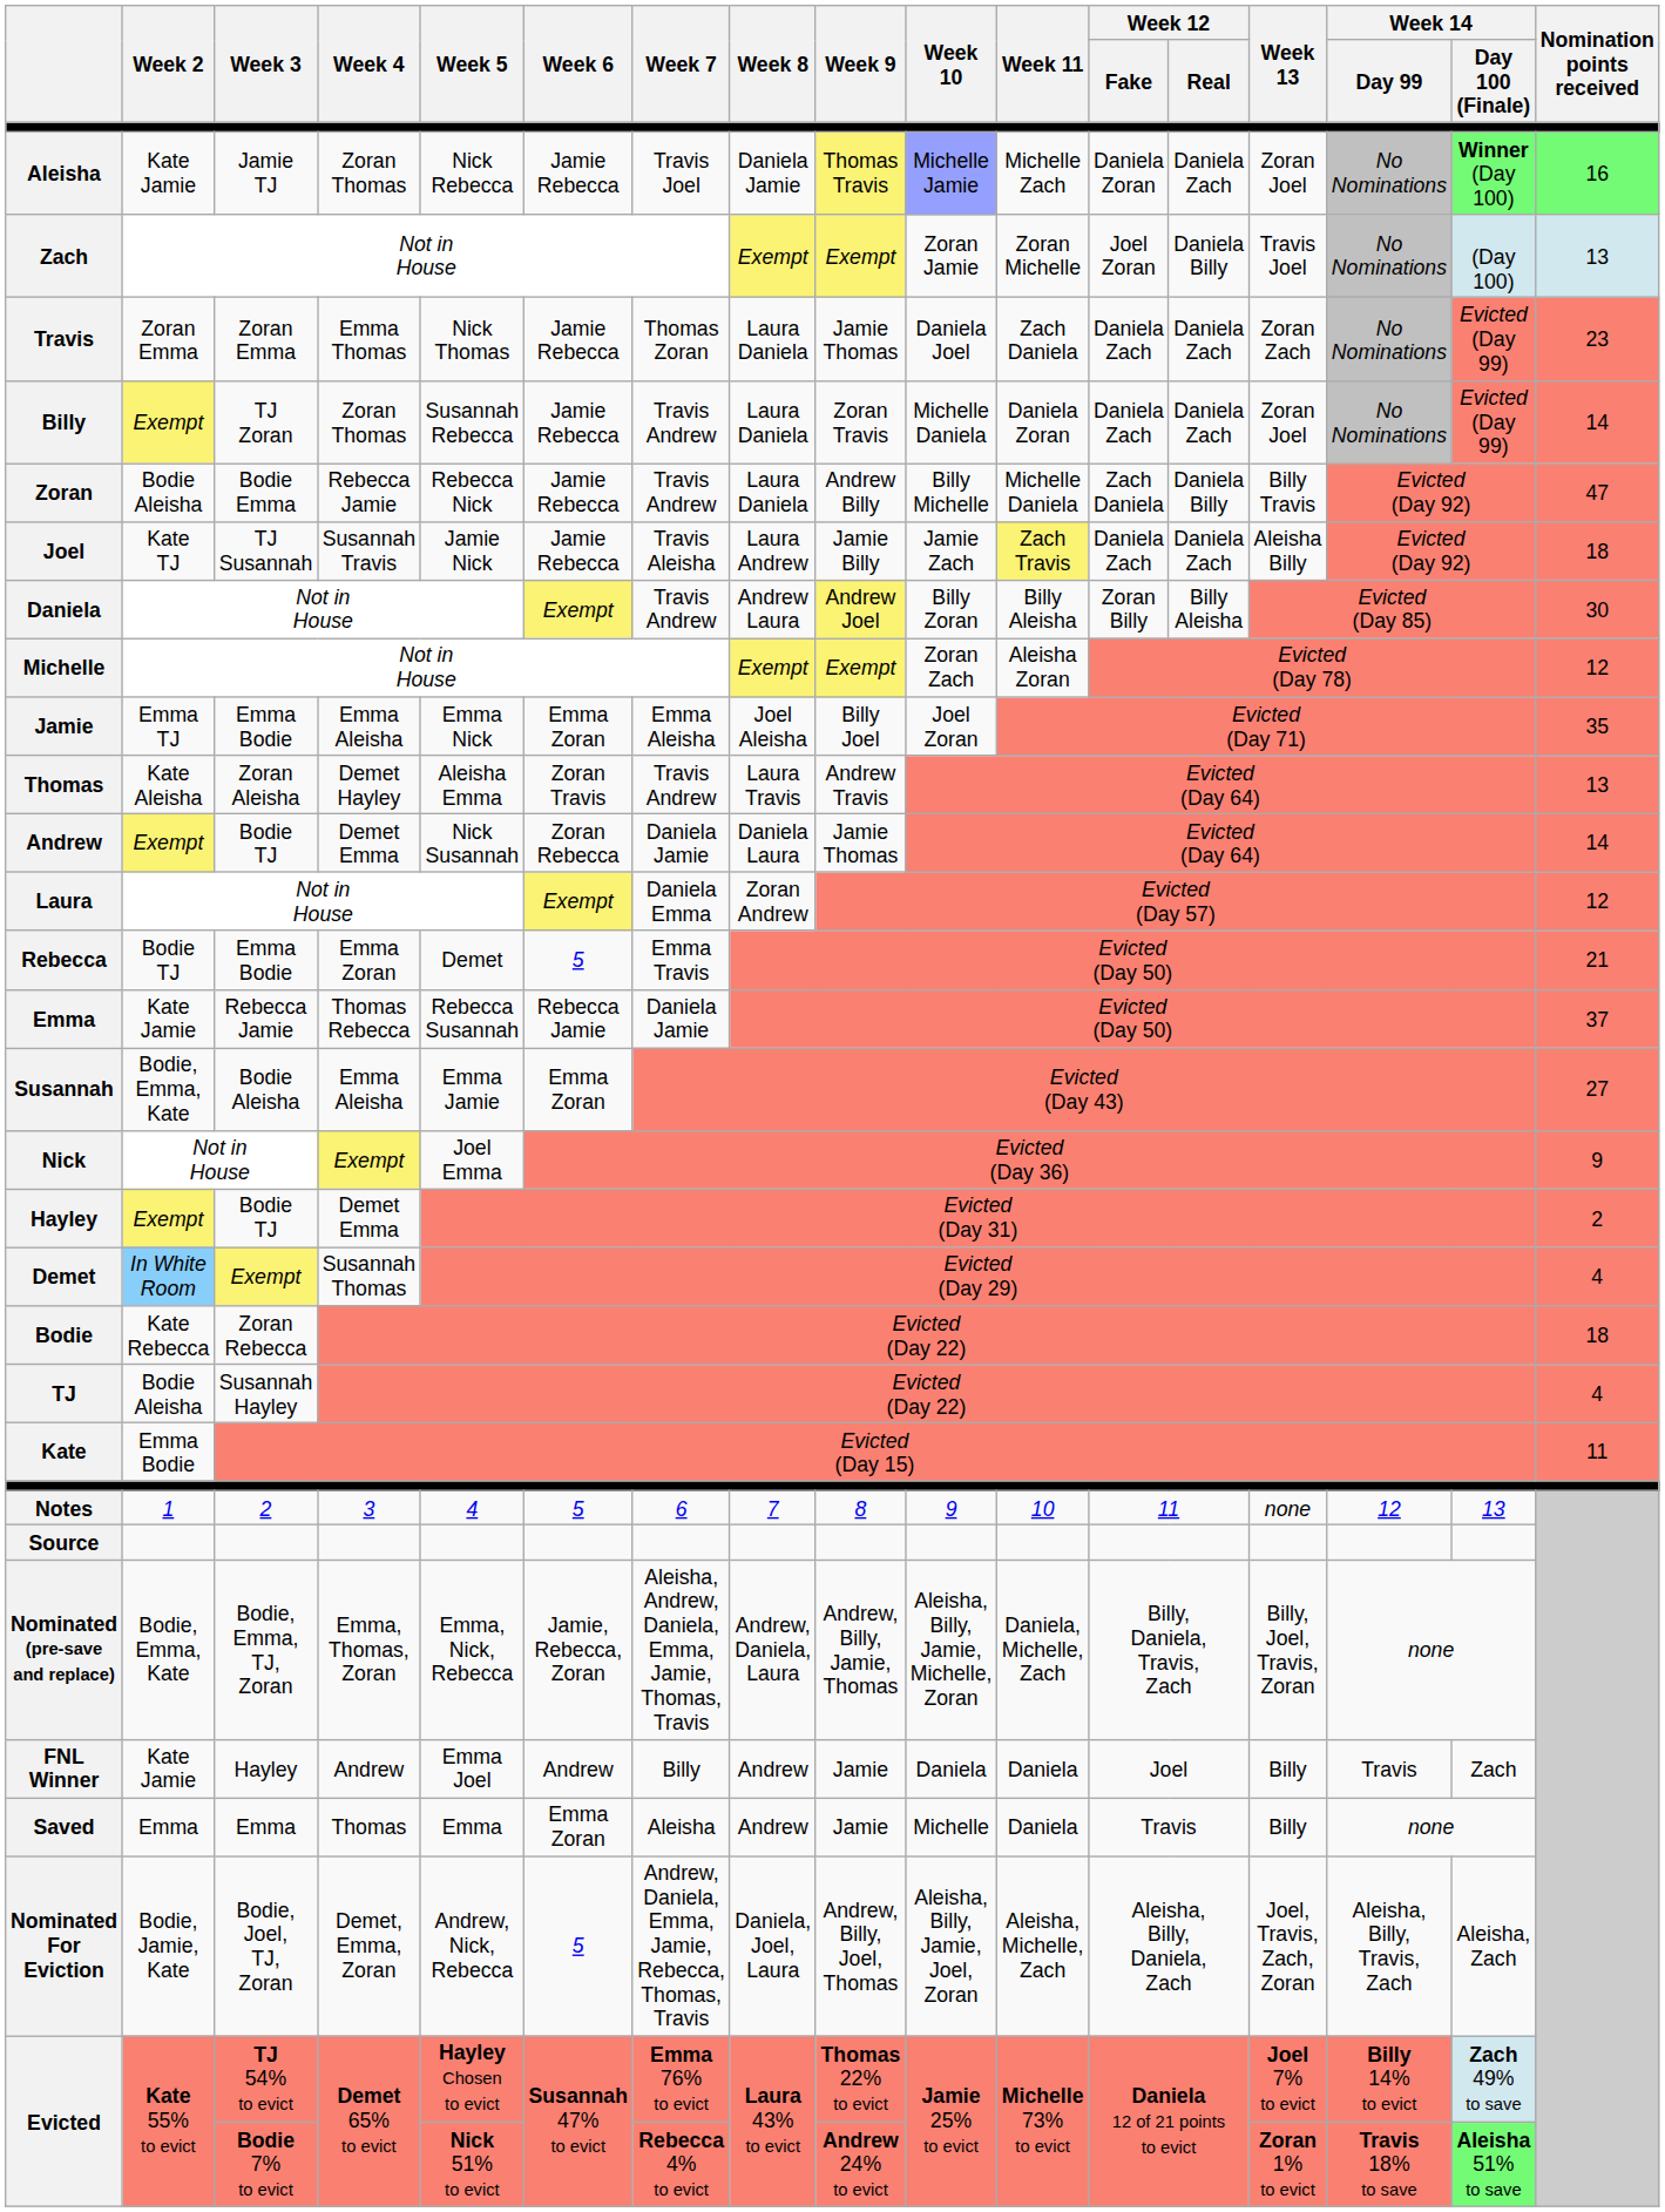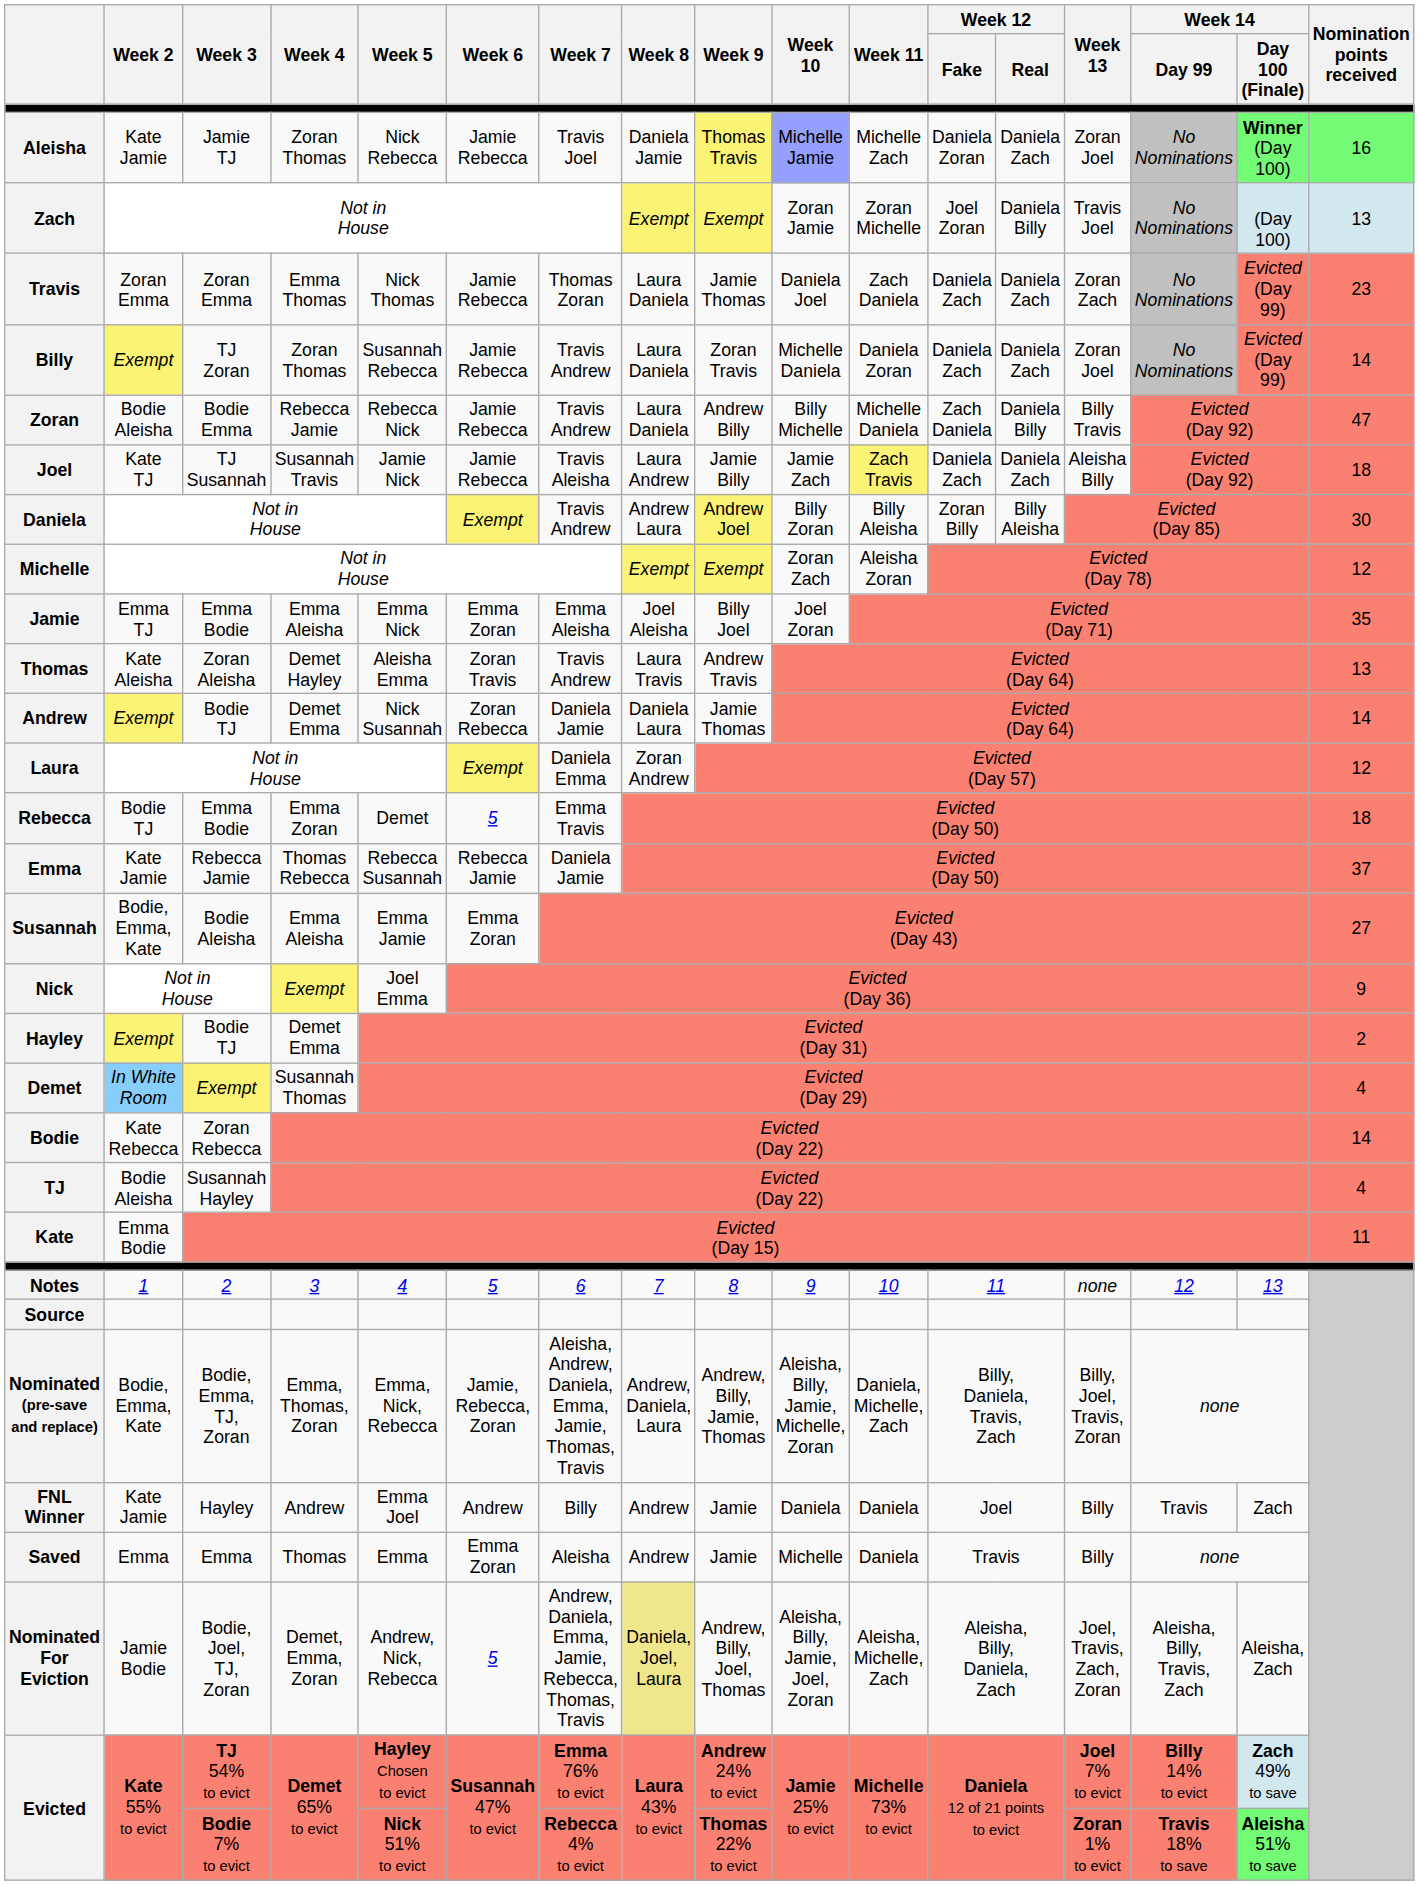Rebecca | Nomination points received: 21 -> 18
Bodie | Nomination points received: 18 -> 14
Nominated For Eviction | Week 2: Bodie, Jamie, Kate -> Jamie Bodie
Nominated For Eviction | Week 8: no background -> khaki background
Evicted / TJ 54% to evict | Week 9: Thomas 22% to evict -> Andrew 24% to evict
Evicted / Bodie 7% to evict | Week 9: Andrew 24% to evict -> Thomas 22% to evict
